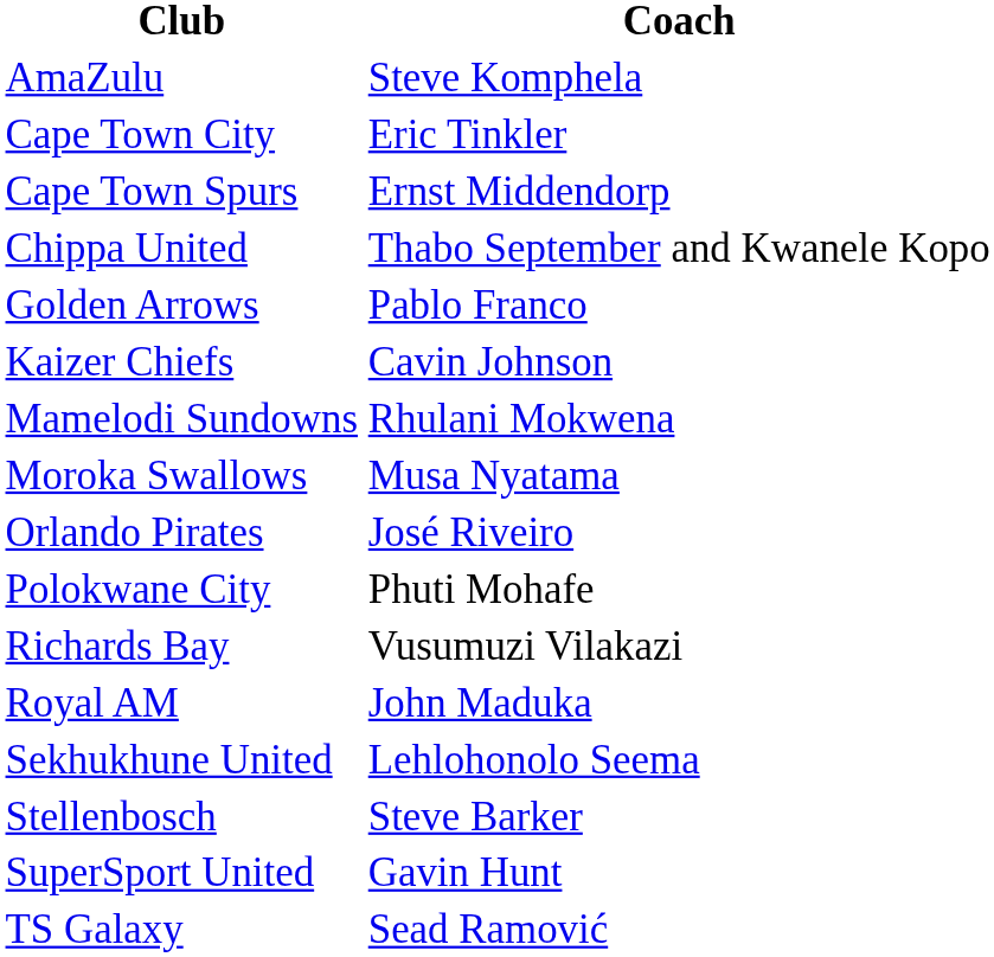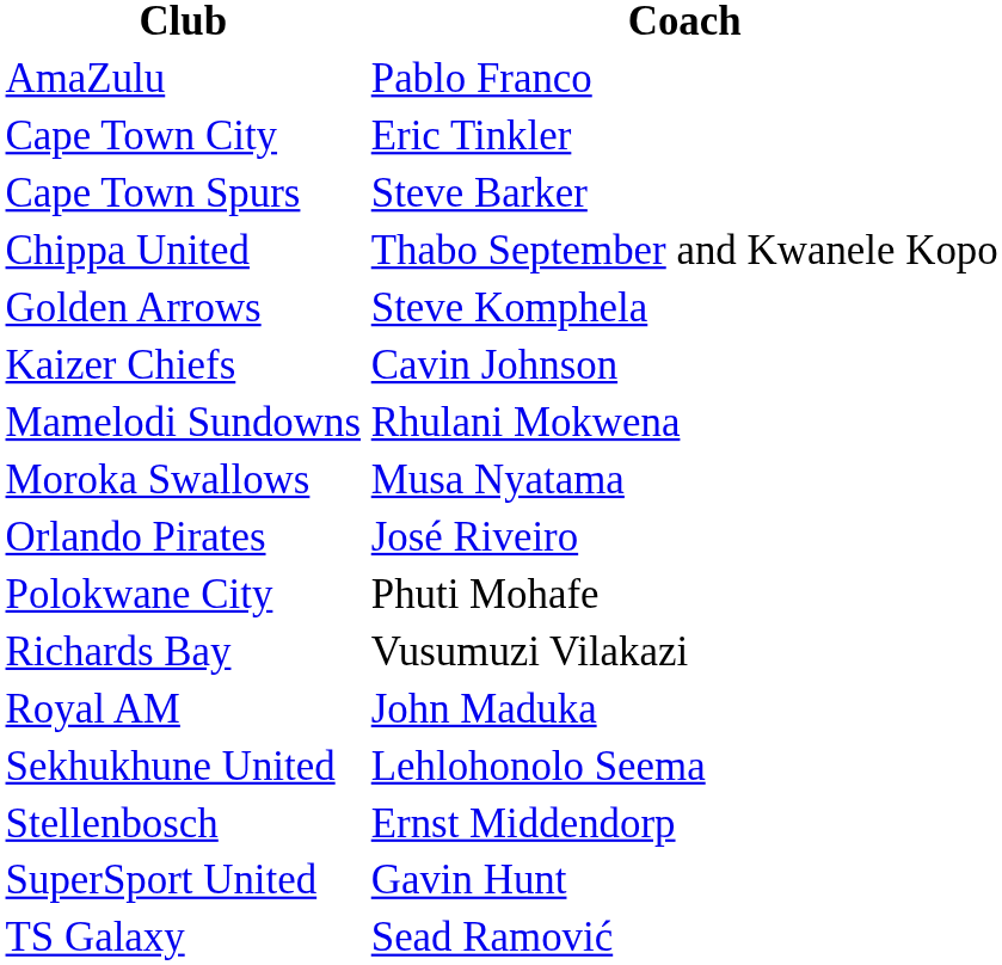AmaZulu | Coach: Steve Komphela -> Pablo Franco
Cape Town Spurs | Coach: Ernst Middendorp -> Steve Barker
Golden Arrows | Coach: Pablo Franco -> Steve Komphela
Stellenbosch | Coach: Steve Barker -> Ernst Middendorp
